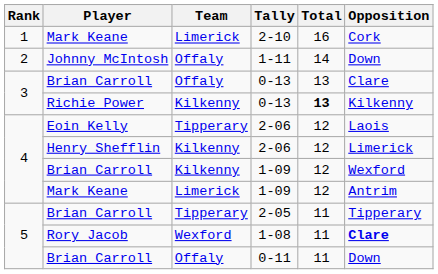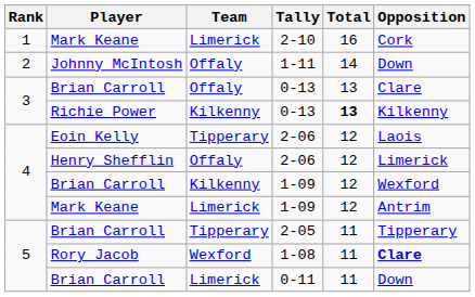Henry Shefflin / 2-06 | Team: Kilkenny -> Offaly
0-11 | Team: Offaly -> Limerick
